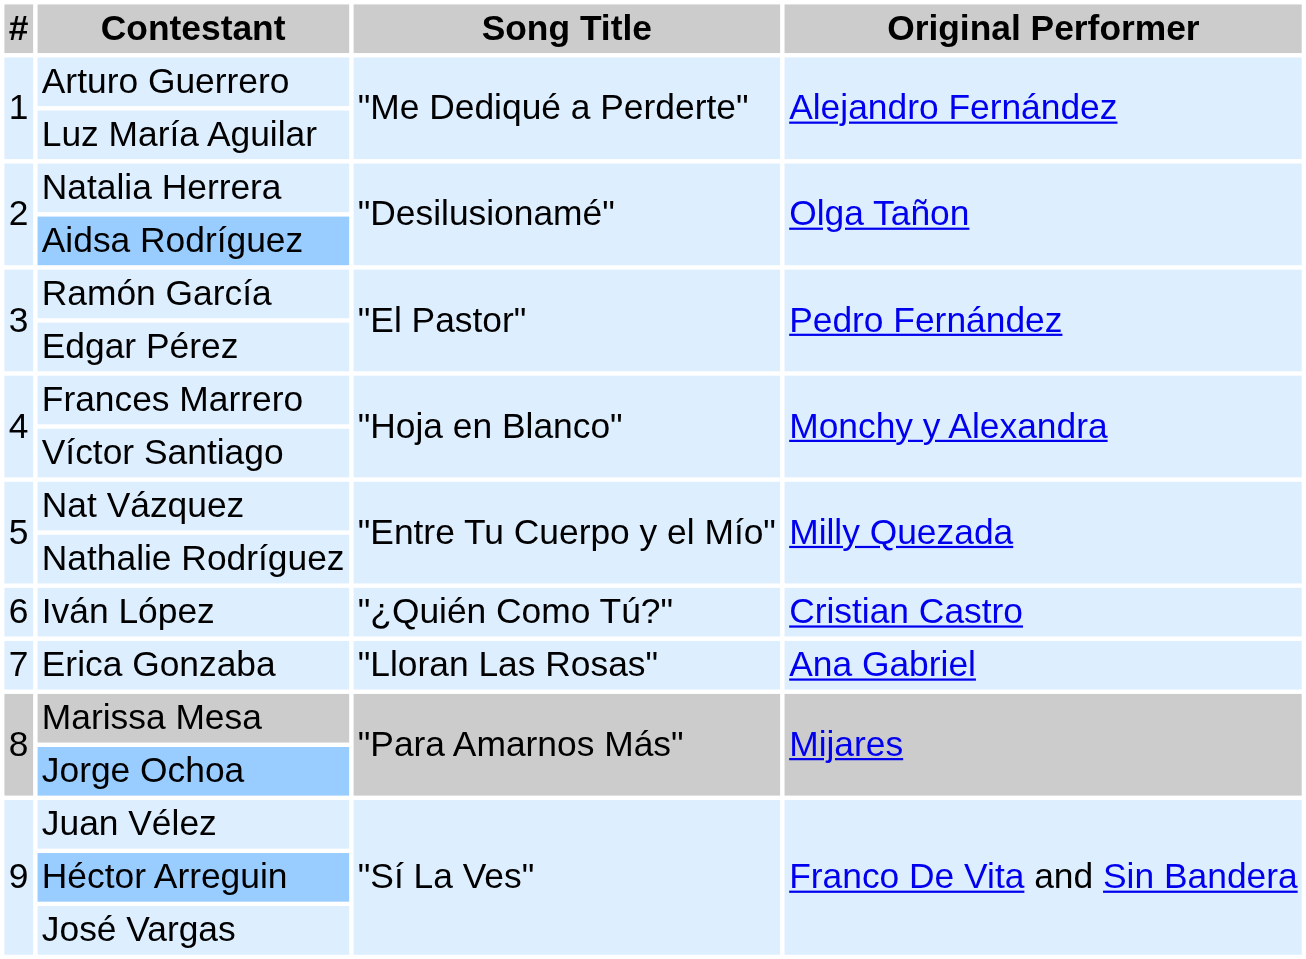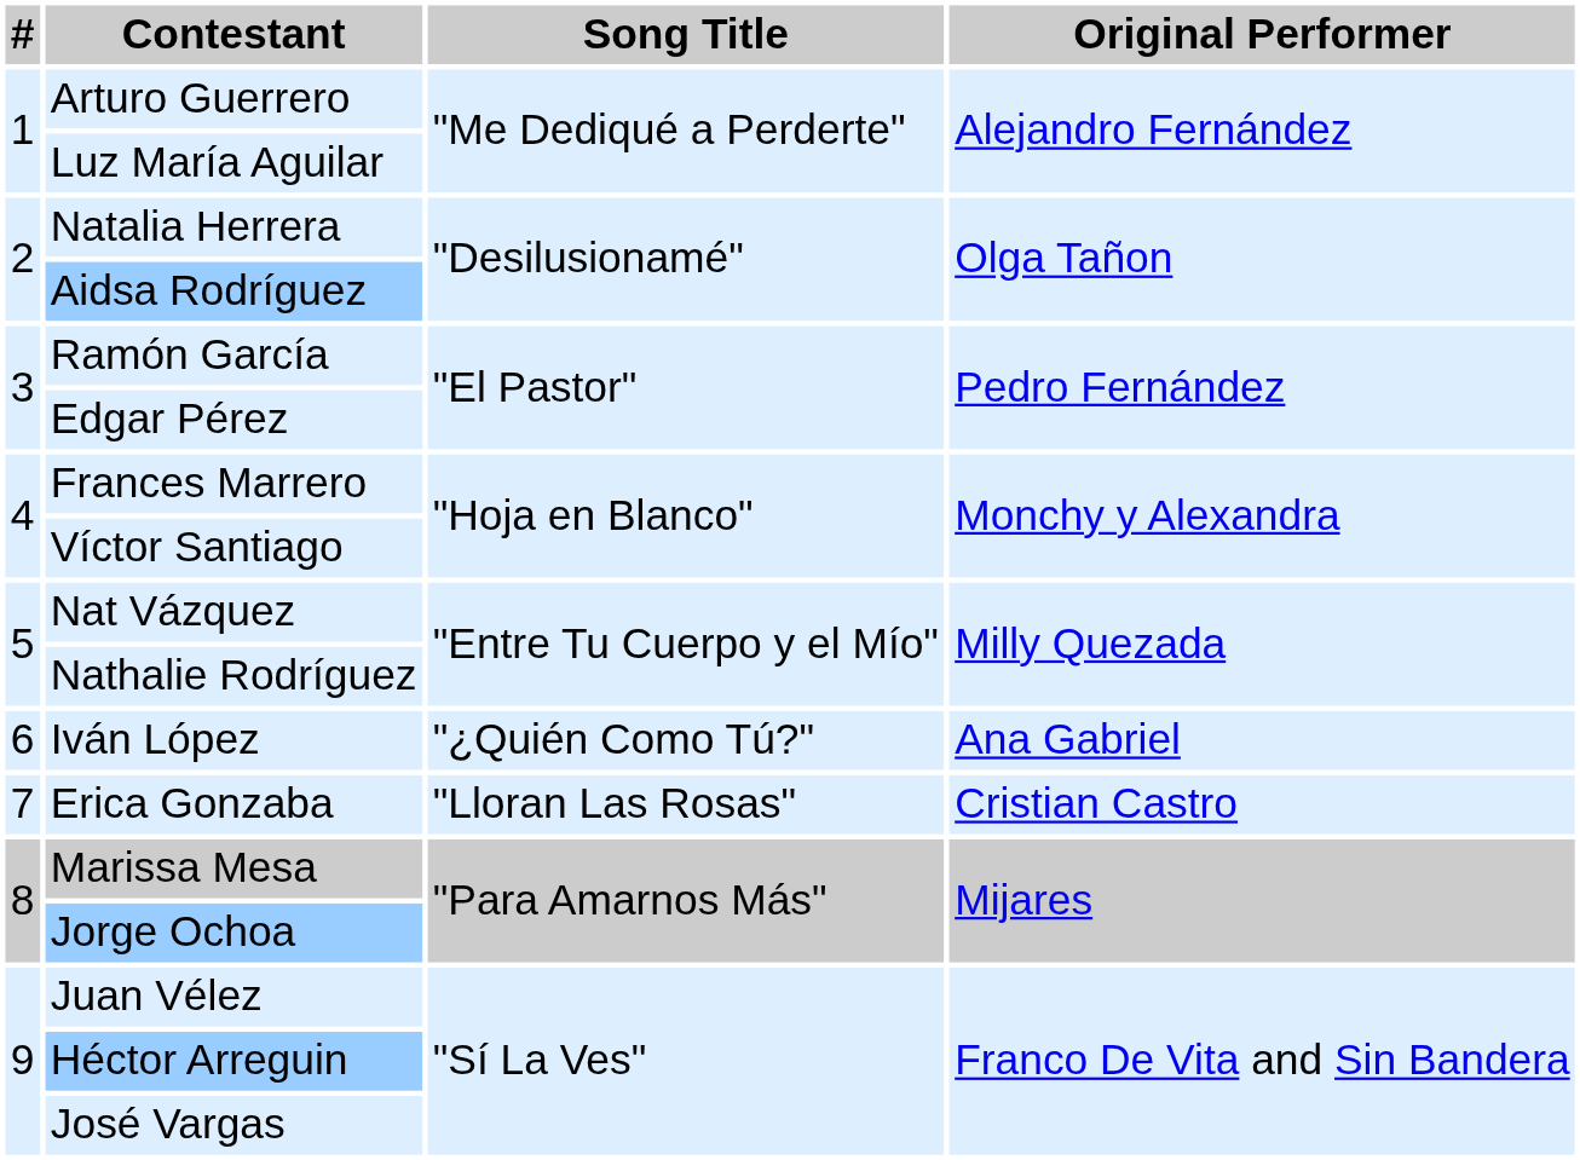Iván López | Original Performer: Cristian Castro -> Ana Gabriel
Erica Gonzaba | Original Performer: Ana Gabriel -> Cristian Castro
